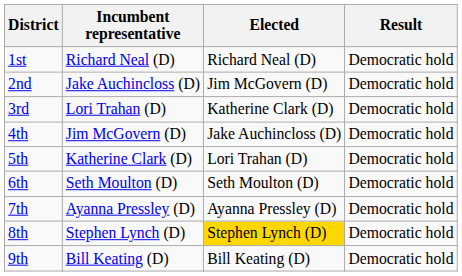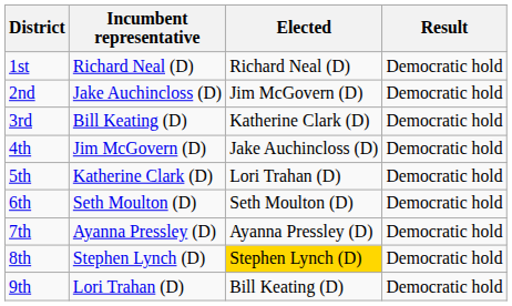3rd | Incumbent representative: Lori Trahan (D) -> Bill Keating (D)
9th | Incumbent representative: Bill Keating (D) -> Lori Trahan (D)
